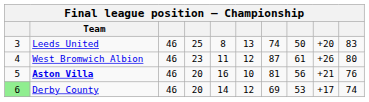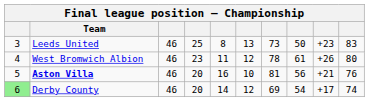Leeds United | column 7: 74 -> 73
Leeds United | column 9: +20 -> +23
West Bromwich Albion | column 7: 87 -> 78
Derby County | column 8: 53 -> 54
